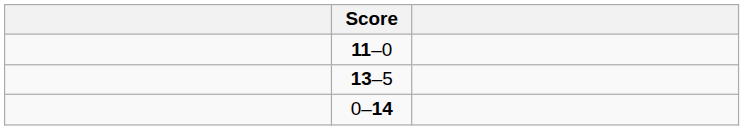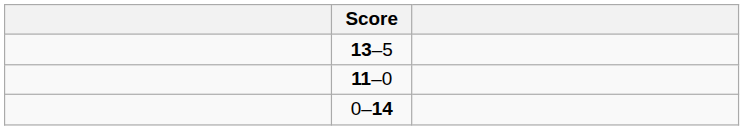rows swapped: 11–0 <-> 13–5
